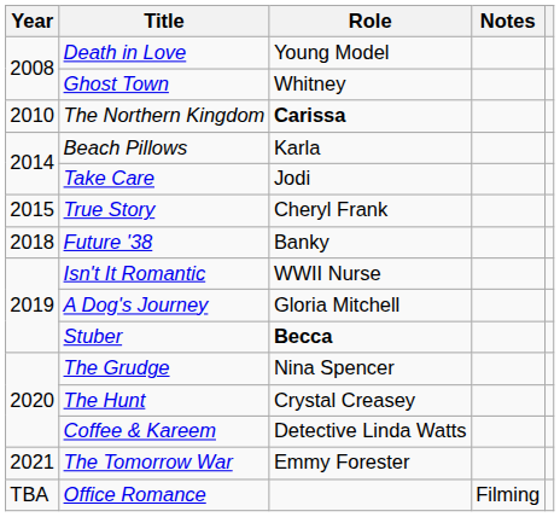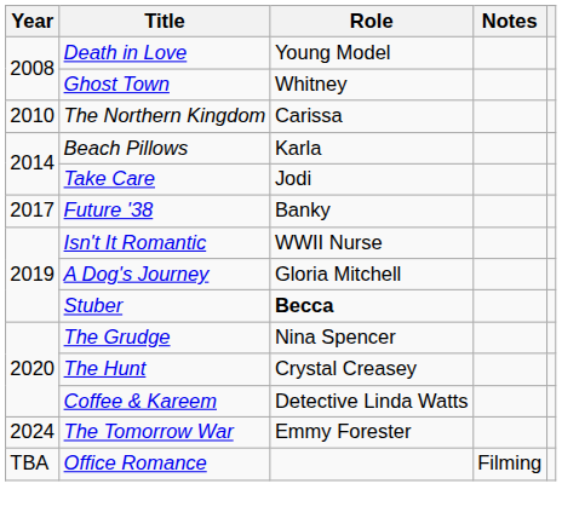The Northern Kingdom | Role: bold -> normal
- row: 2015 | True Story | Cheryl Frank
Future '38 | Year: 2018 -> 2017
The Tomorrow War | Year: 2021 -> 2024
